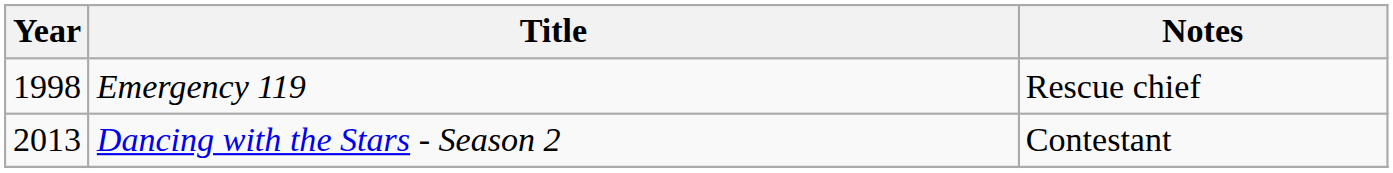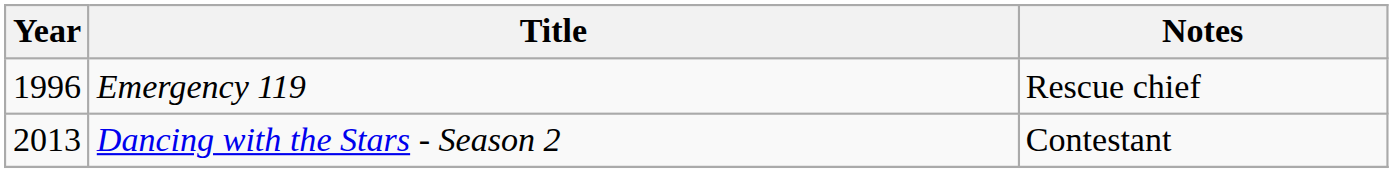Emergency 119 | Year: 1998 -> 1996
